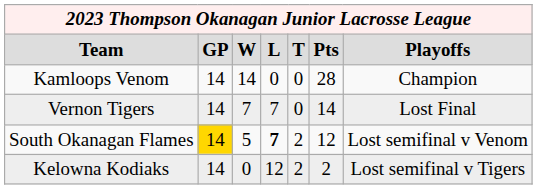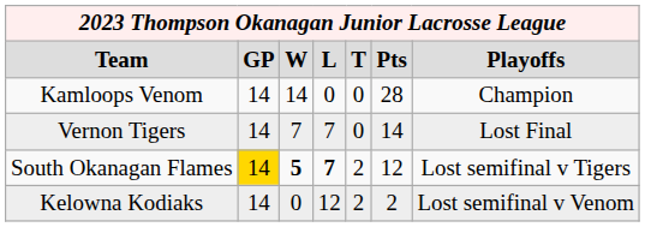South Okanagan Flames | column 3: normal -> bold
South Okanagan Flames | column 7: Lost semifinal v Venom -> Lost semifinal v Tigers
Kelowna Kodiaks | column 7: Lost semifinal v Tigers -> Lost semifinal v Venom
